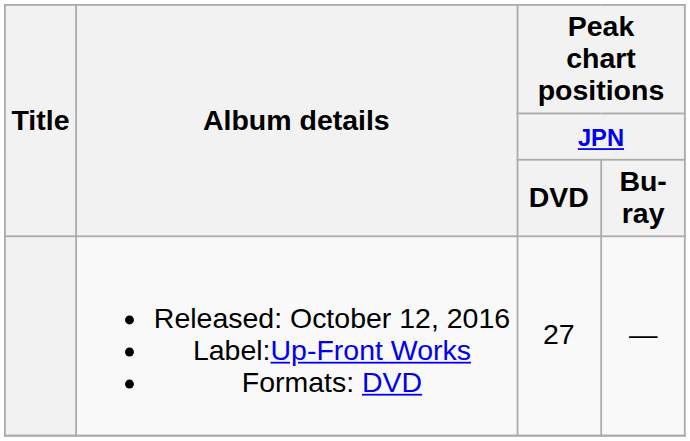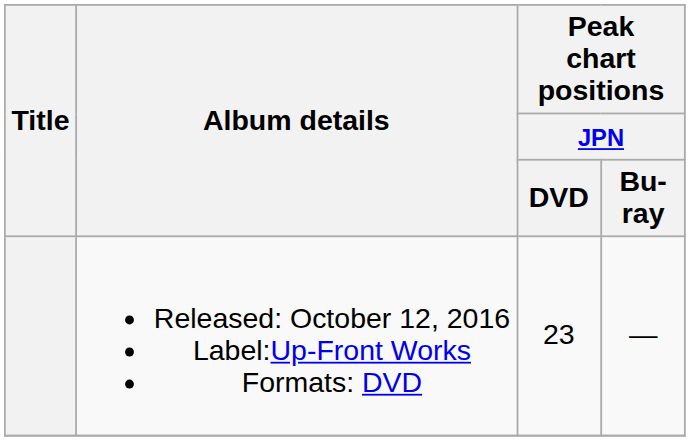Released: October 12, 2016 Label:Up-Front Works Formats: DVD | Peak chart positions / JPN / DVD: 27 -> 23
